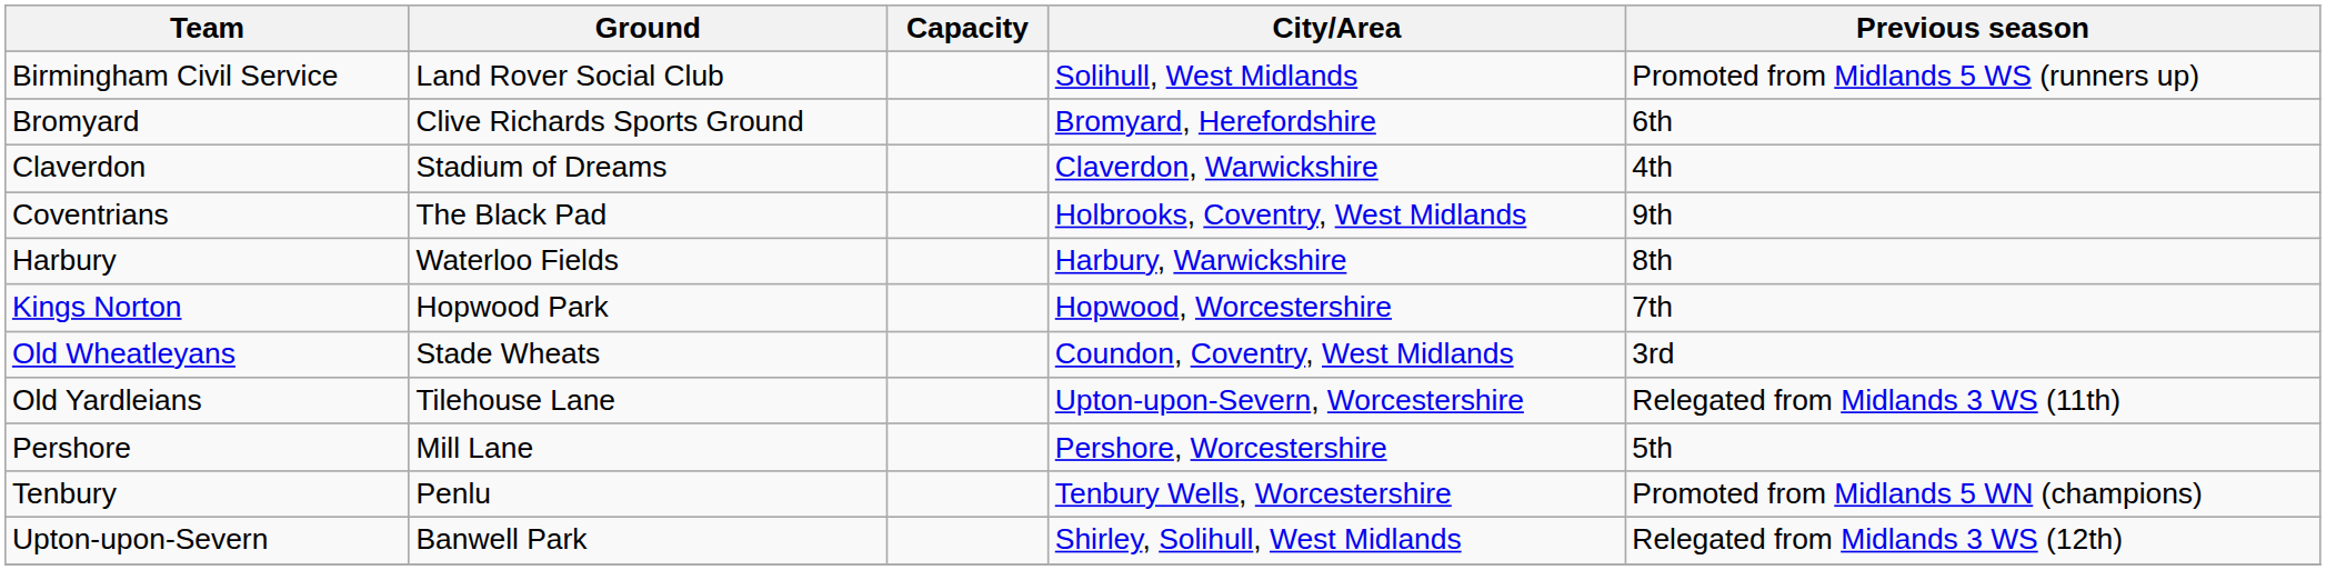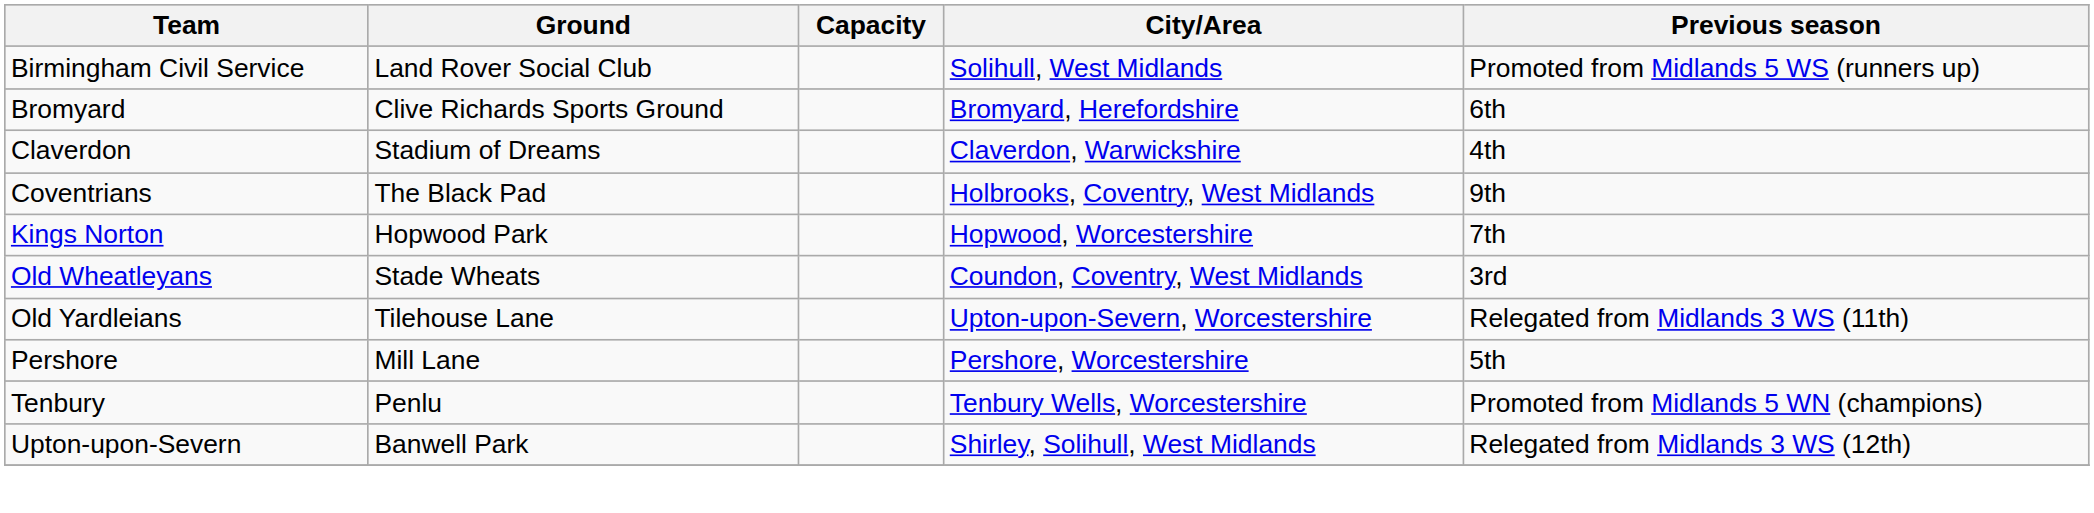- row: Harbury | Waterloo Fields | Harbury, Warwickshire | 8th
